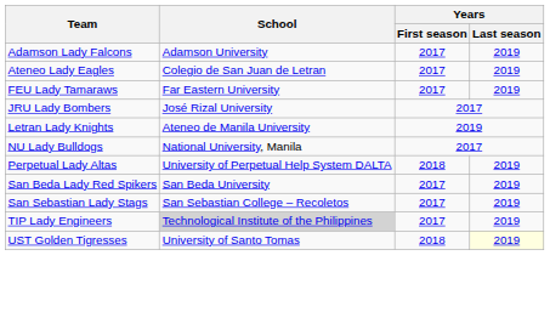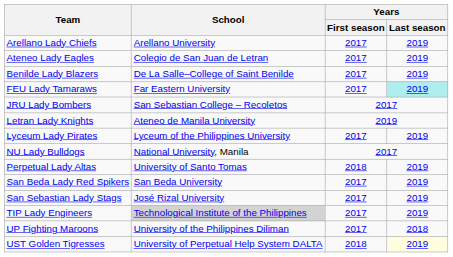- row: Adamson Lady Falcons | Adamson University | 2017 | 2019
+ row: Arellano Lady Chiefs | Arellano University | 2017 | 2019
+ row: Benilde Lady Blazers | De La Salle–College of Saint Benilde | 2017 | 2019
FEU Lady Tamaraws | Years / Last season: no background -> paleturquoise background
JRU Lady Bombers | School: José Rizal University -> San Sebastian College – Recoletos
+ row: Lyceum Lady Pirates | Lyceum of the Philippines University | 2017 | 2019
Perpetual Lady Altas | School: University of Perpetual Help System DALTA -> University of Santo Tomas
San Sebastian Lady Stags | School: San Sebastian College – Recoletos -> José Rizal University
+ row: UP Fighting Maroons | University of the Philippines Diliman | 2017 | 2018
UST Golden Tigresses | School: University of Santo Tomas -> University of Perpetual Help System DALTA
